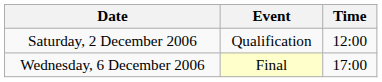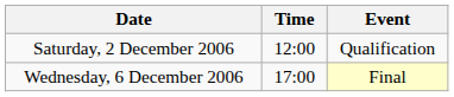columns swapped: Time <-> Event
